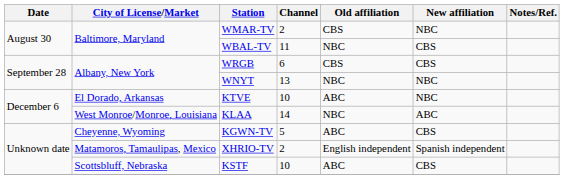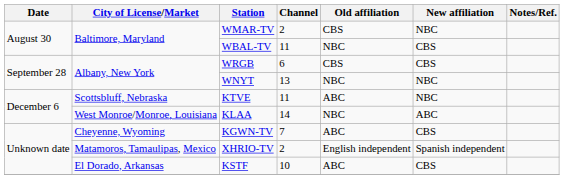KTVE | City of License/Market: El Dorado, Arkansas -> Scottsbluff, Nebraska
KTVE | Channel: 10 -> 11
KGWN-TV | Channel: 5 -> 7
KSTF | City of License/Market: Scottsbluff, Nebraska -> El Dorado, Arkansas
